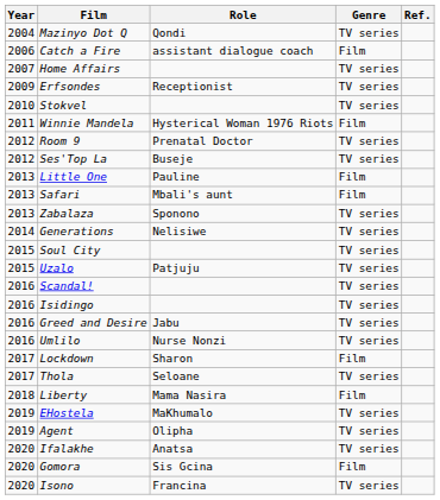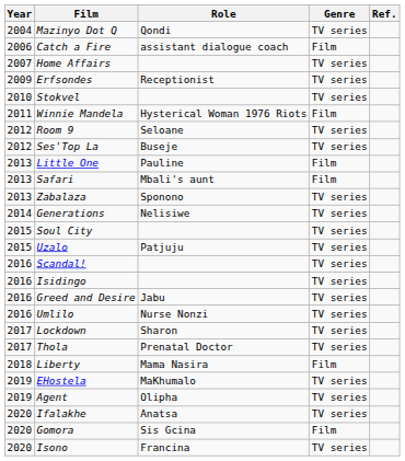Room 9 | Role: Prenatal Doctor -> Seloane
Lockdown | Genre: Film -> TV series
Thola | Role: Seloane -> Prenatal Doctor
